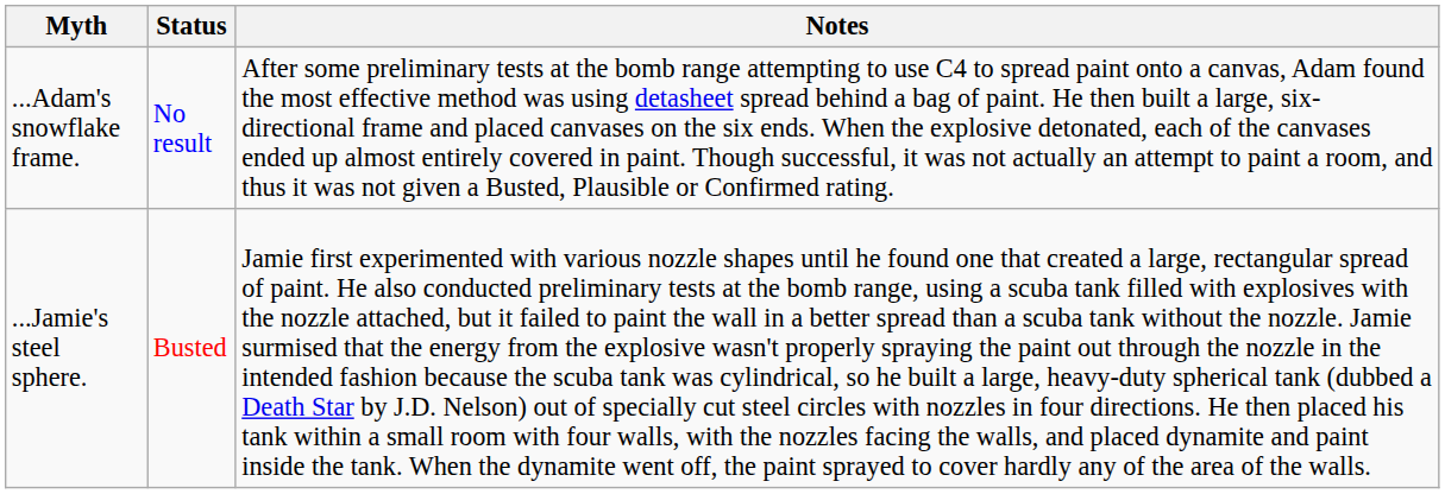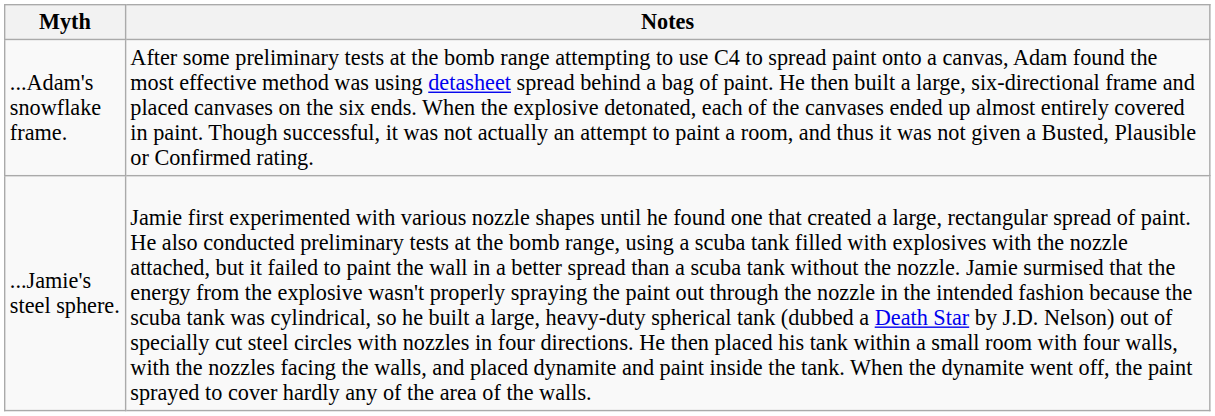- column: Status | No result | Busted
